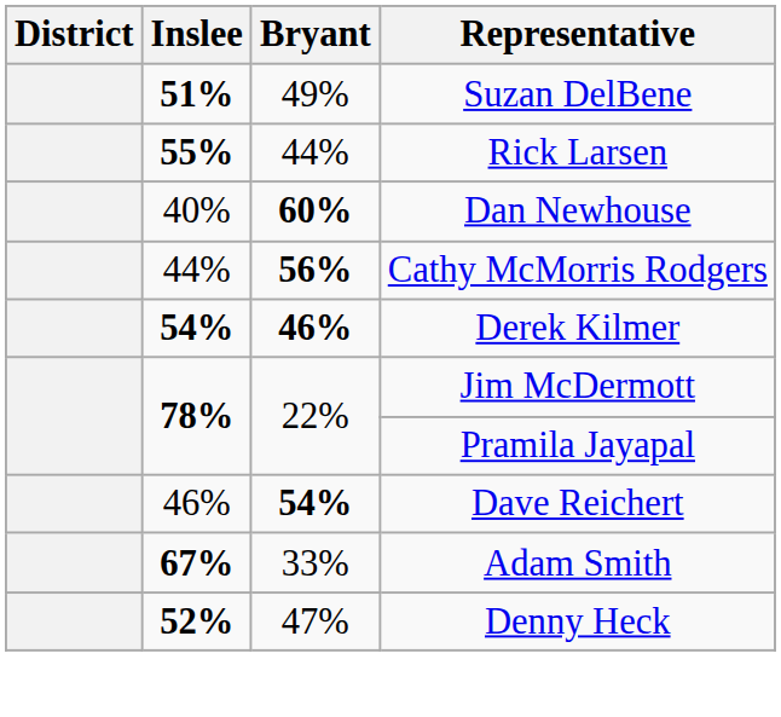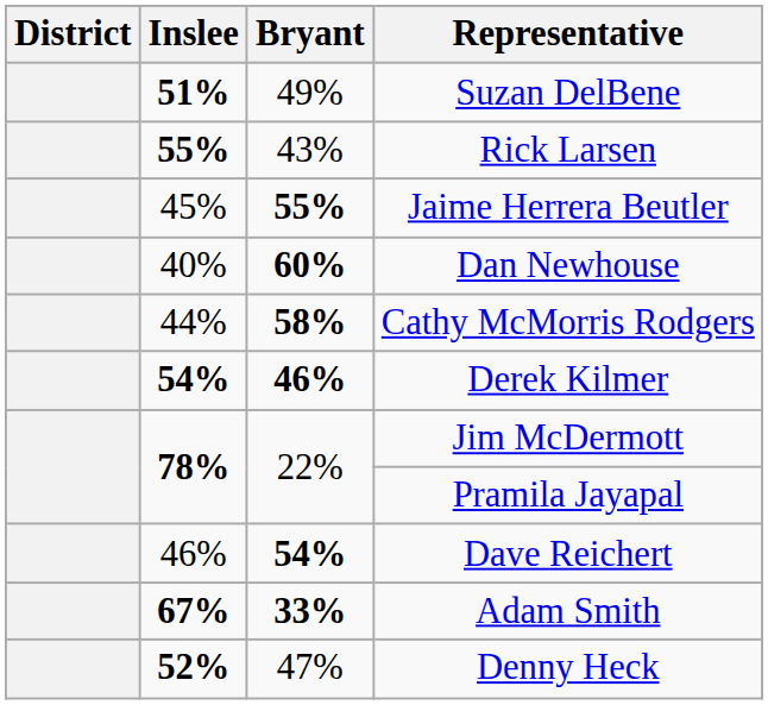Rick Larsen | Bryant: 44% -> 43%
+ row: 45% | 55% | Jaime Herrera Beutler
Cathy McMorris Rodgers | Bryant: 56% -> 58%
Adam Smith | Bryant: normal -> bold
